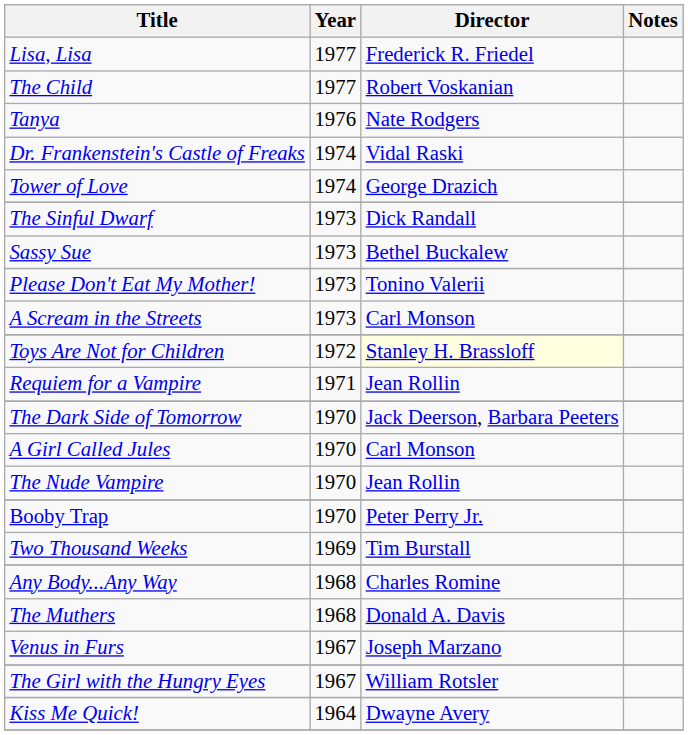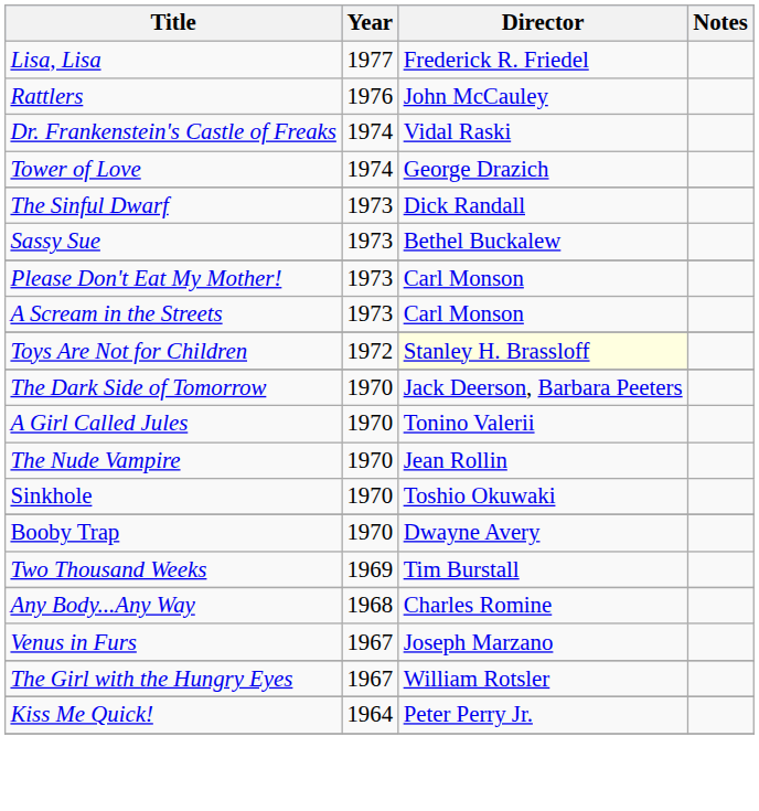- row: The Child | 1977 | Robert Voskanian
+ row: Rattlers | 1976 | John McCauley
- row: Tanya | 1976 | Nate Rodgers
Please Don't Eat My Mother! | Director: Tonino Valerii -> Carl Monson
- row: Requiem for a Vampire | 1971 | Jean Rollin
A Girl Called Jules | Director: Carl Monson -> Tonino Valerii
+ row: Sinkhole | 1970 | Toshio Okuwaki
Booby Trap | Director: Peter Perry Jr. -> Dwayne Avery
- row: The Muthers | 1968 | Donald A. Davis
Kiss Me Quick! | Director: Dwayne Avery -> Peter Perry Jr.
